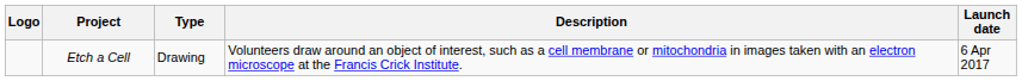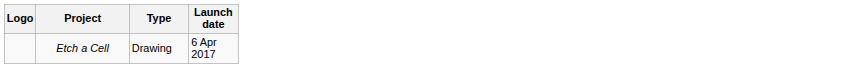- column: Description | Volunteers draw around an object of interest, such as a cell membrane or mitochondria in images taken with an electron microscope at the Francis Crick Institute.
